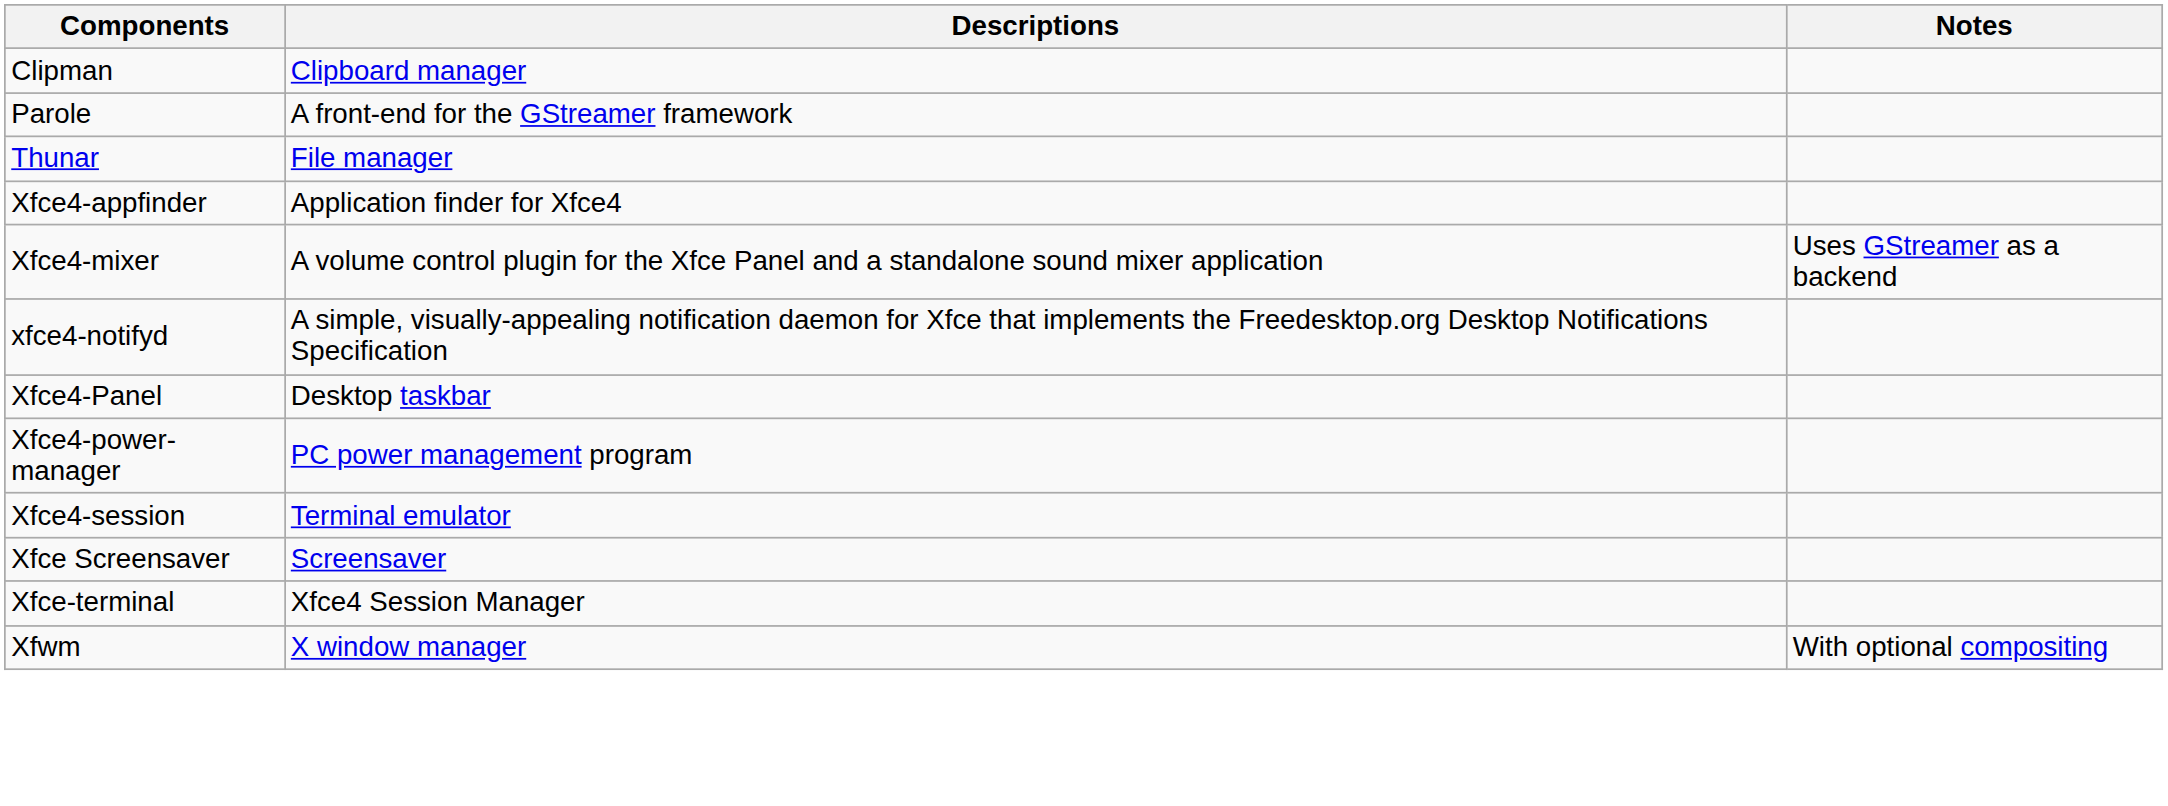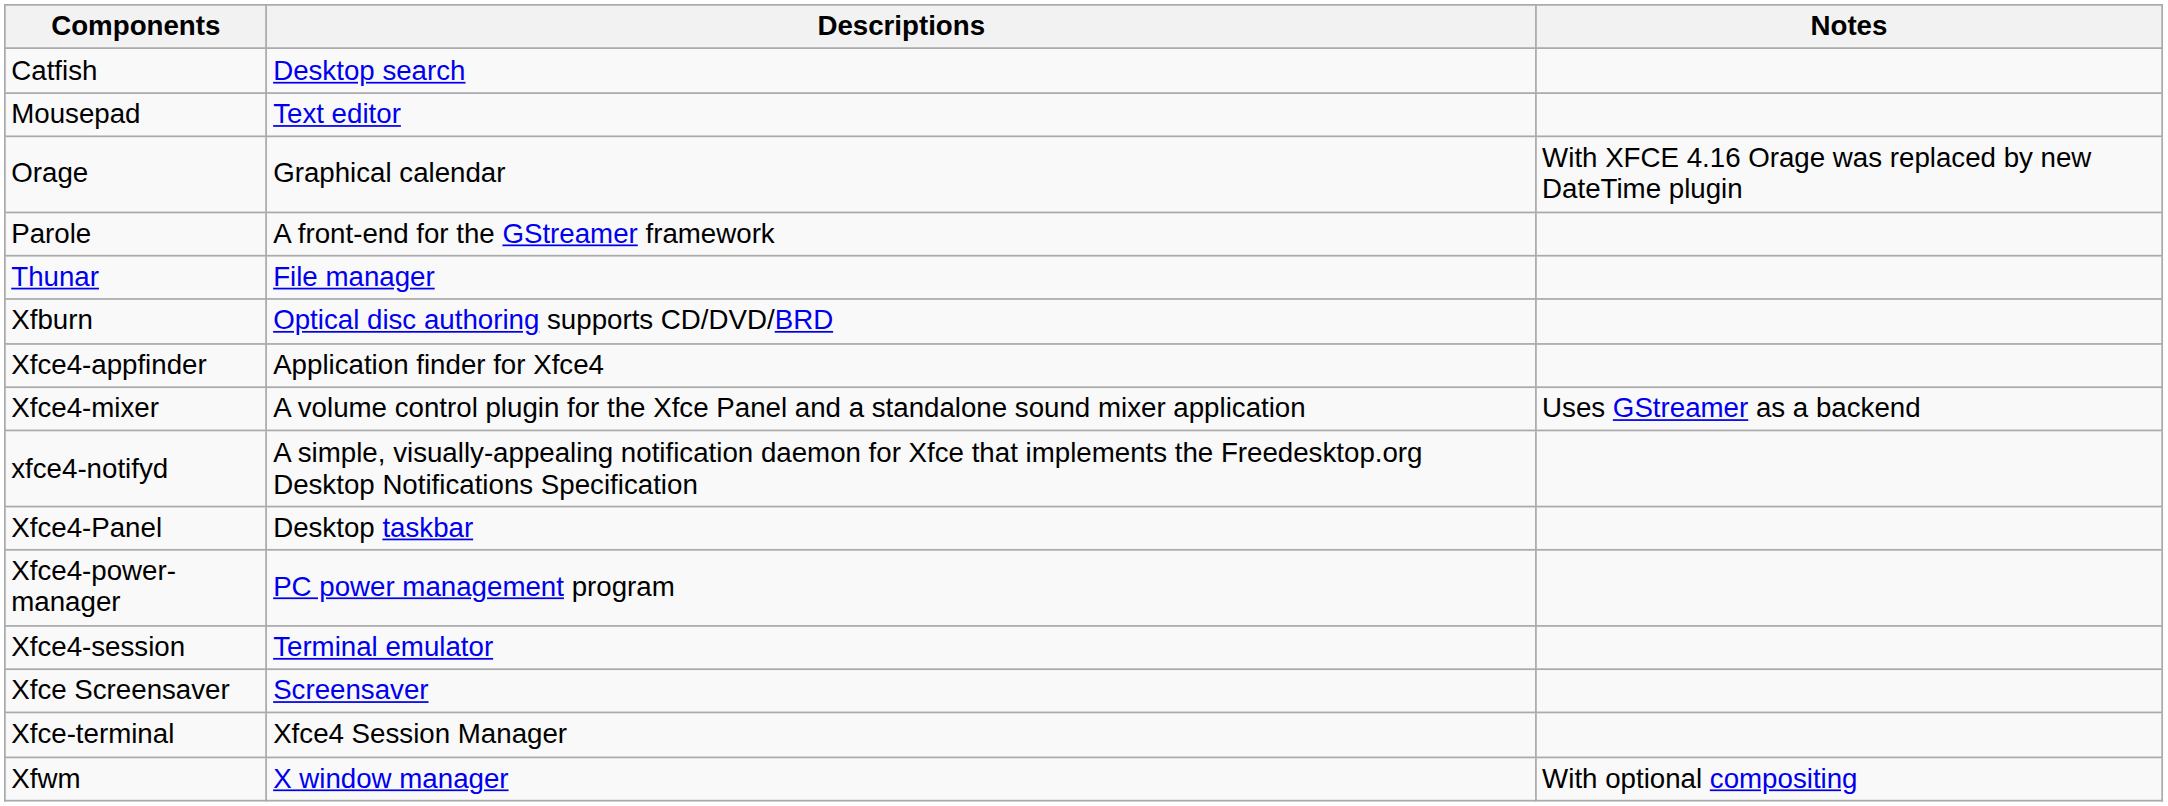+ row: Catfish | Desktop search
- row: Clipman | Clipboard manager
+ row: Mousepad | Text editor
+ row: Orage | Graphical calendar | With XFCE 4.16 Orage was replaced by new DateTime plugin
+ row: Xfburn | Optical disc authoring supports CD/DVD/BRD
